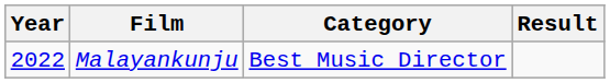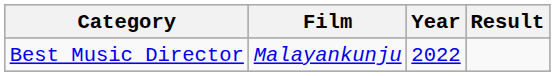columns swapped: Year <-> Category
